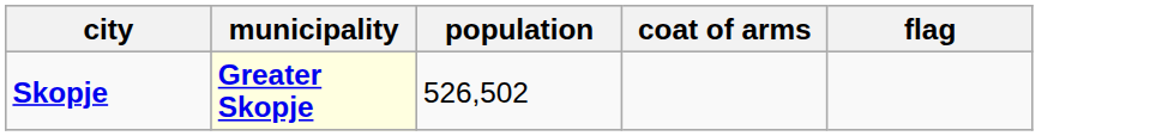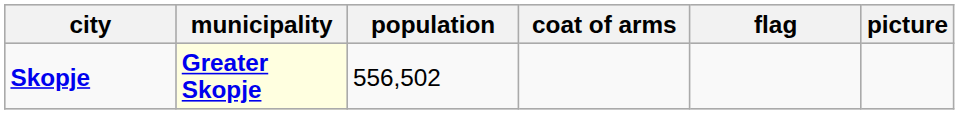+ column: picture
Skopje | population: 526,502 -> 556,502
